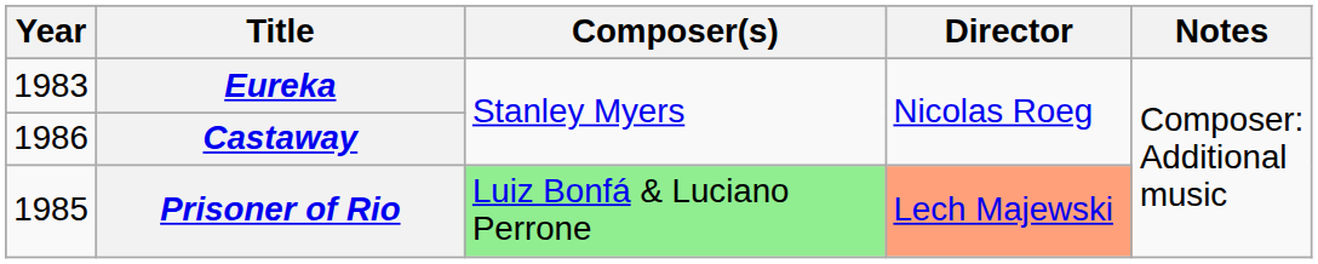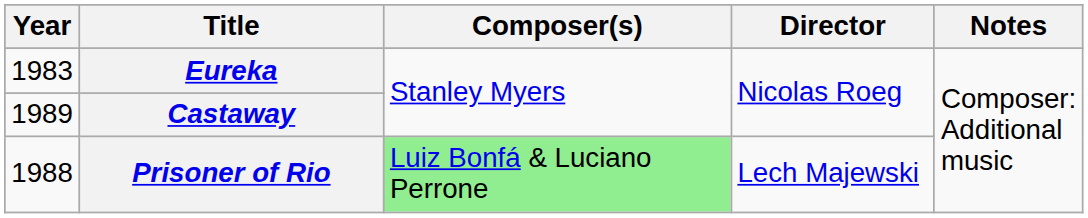Castaway | Year: 1986 -> 1989
Prisoner of Rio | Year: 1985 -> 1988
Prisoner of Rio | Director: lightsalmon background -> no background
